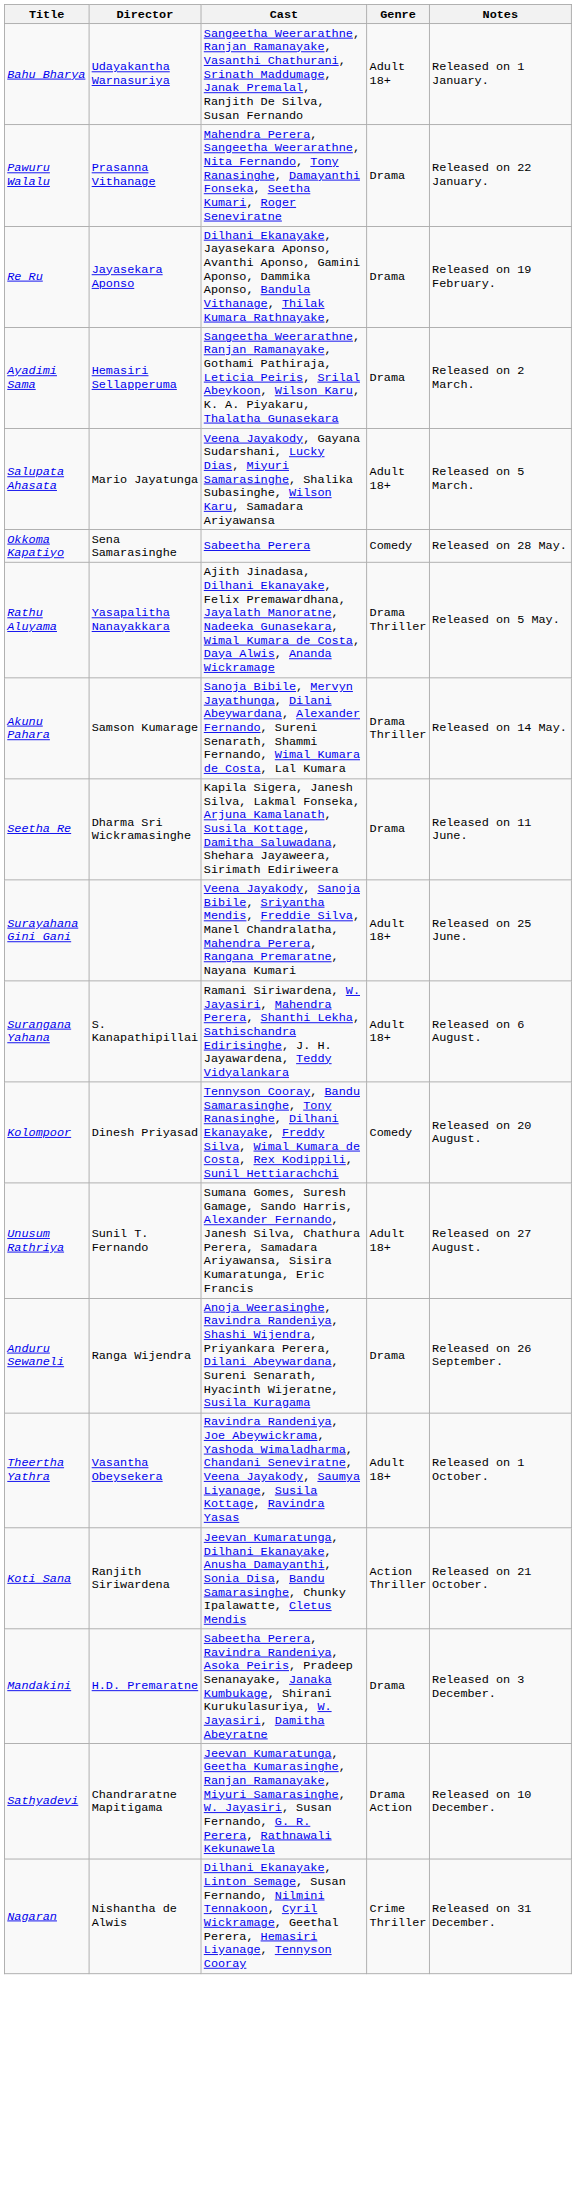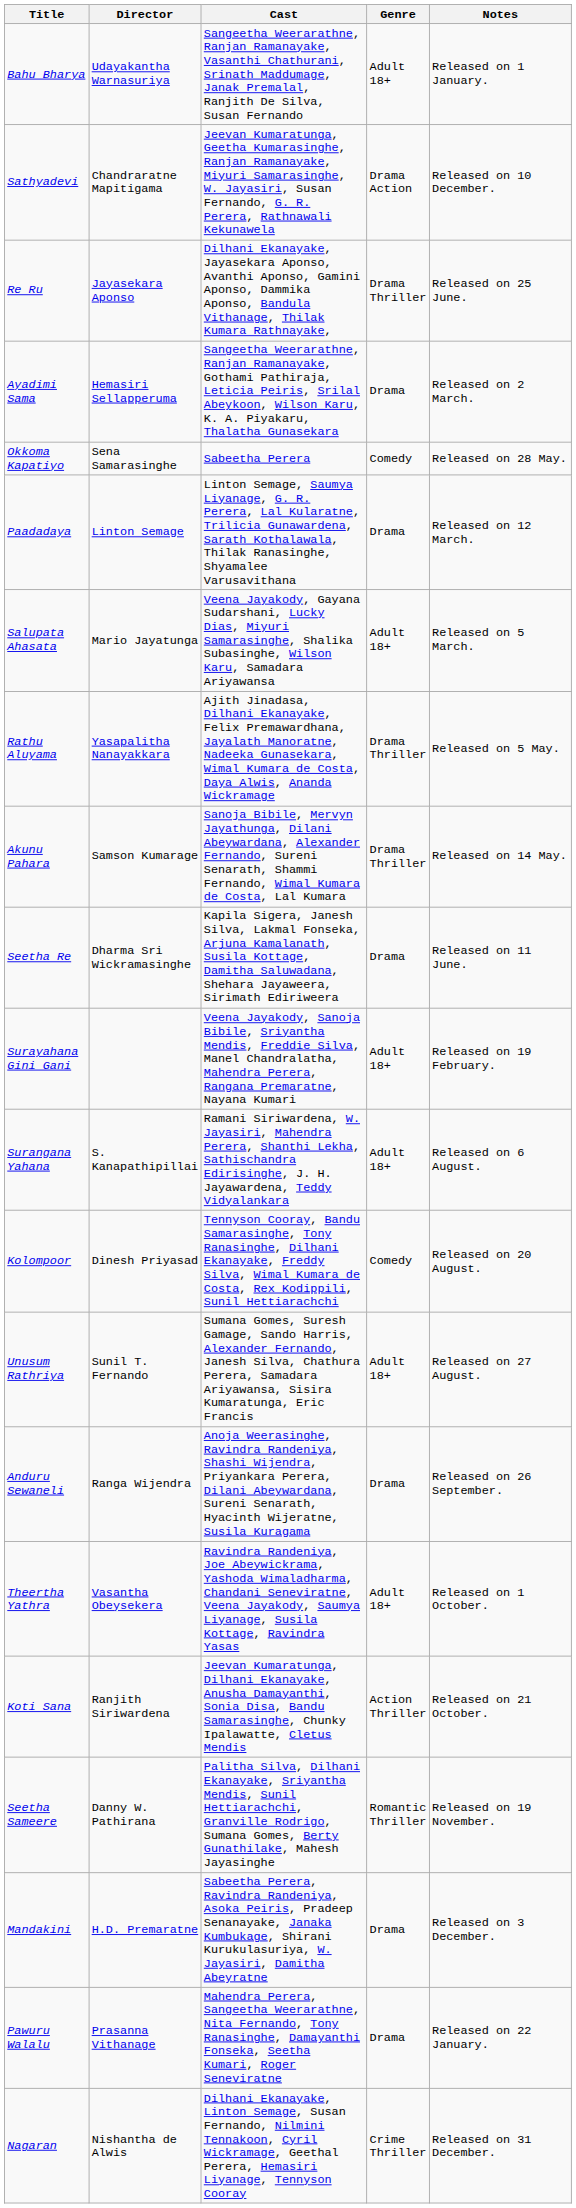rows swapped: Pawuru Walalu <-> Sathyadevi
Re Ru | Genre: Drama -> Drama Thriller
Re Ru | Notes: Released on 19 February. -> Released on 25 June.
rows swapped: Salupata Ahasata <-> Okkoma Kapatiyo
+ row: Paadadaya | Linton Semage | Linton Semage, Saumya Liyanage, G. R. Perera, Lal Kularatne, Trilicia Gunawardena, Sarath Kothalawala, Thilak Ranasinghe, Shyamalee Varusavithana | Drama | Released on 12 March.
Surayahana Gini Gani | Notes: Released on 25 June. -> Released on 19 February.
+ row: Seetha Sameere | Danny W. Pathirana | Palitha Silva, Dilhani Ekanayake, Sriyantha Mendis, Sunil Hettiarachchi, Granville Rodrigo, Sumana Gomes, Berty Gunathilake, Mahesh Jayasinghe | Romantic Thriller | Released on 19 November.
